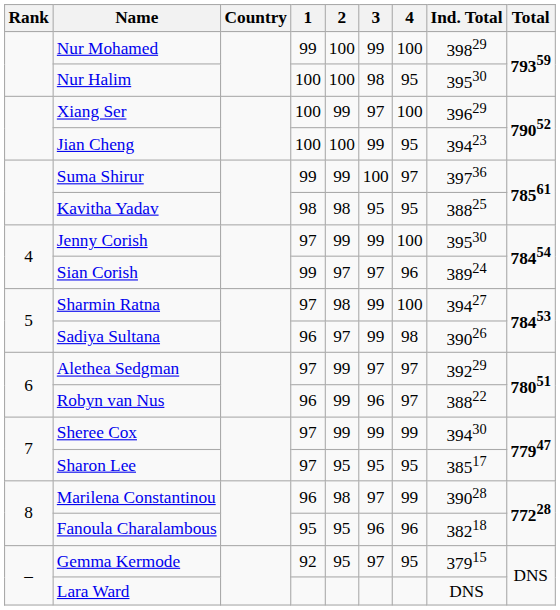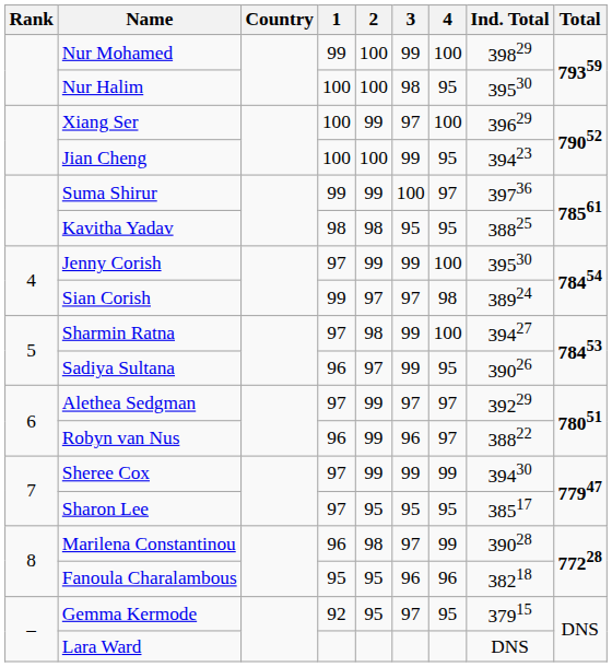Sian Corish | 4: 96 -> 98
Sadiya Sultana | 4: 98 -> 95
